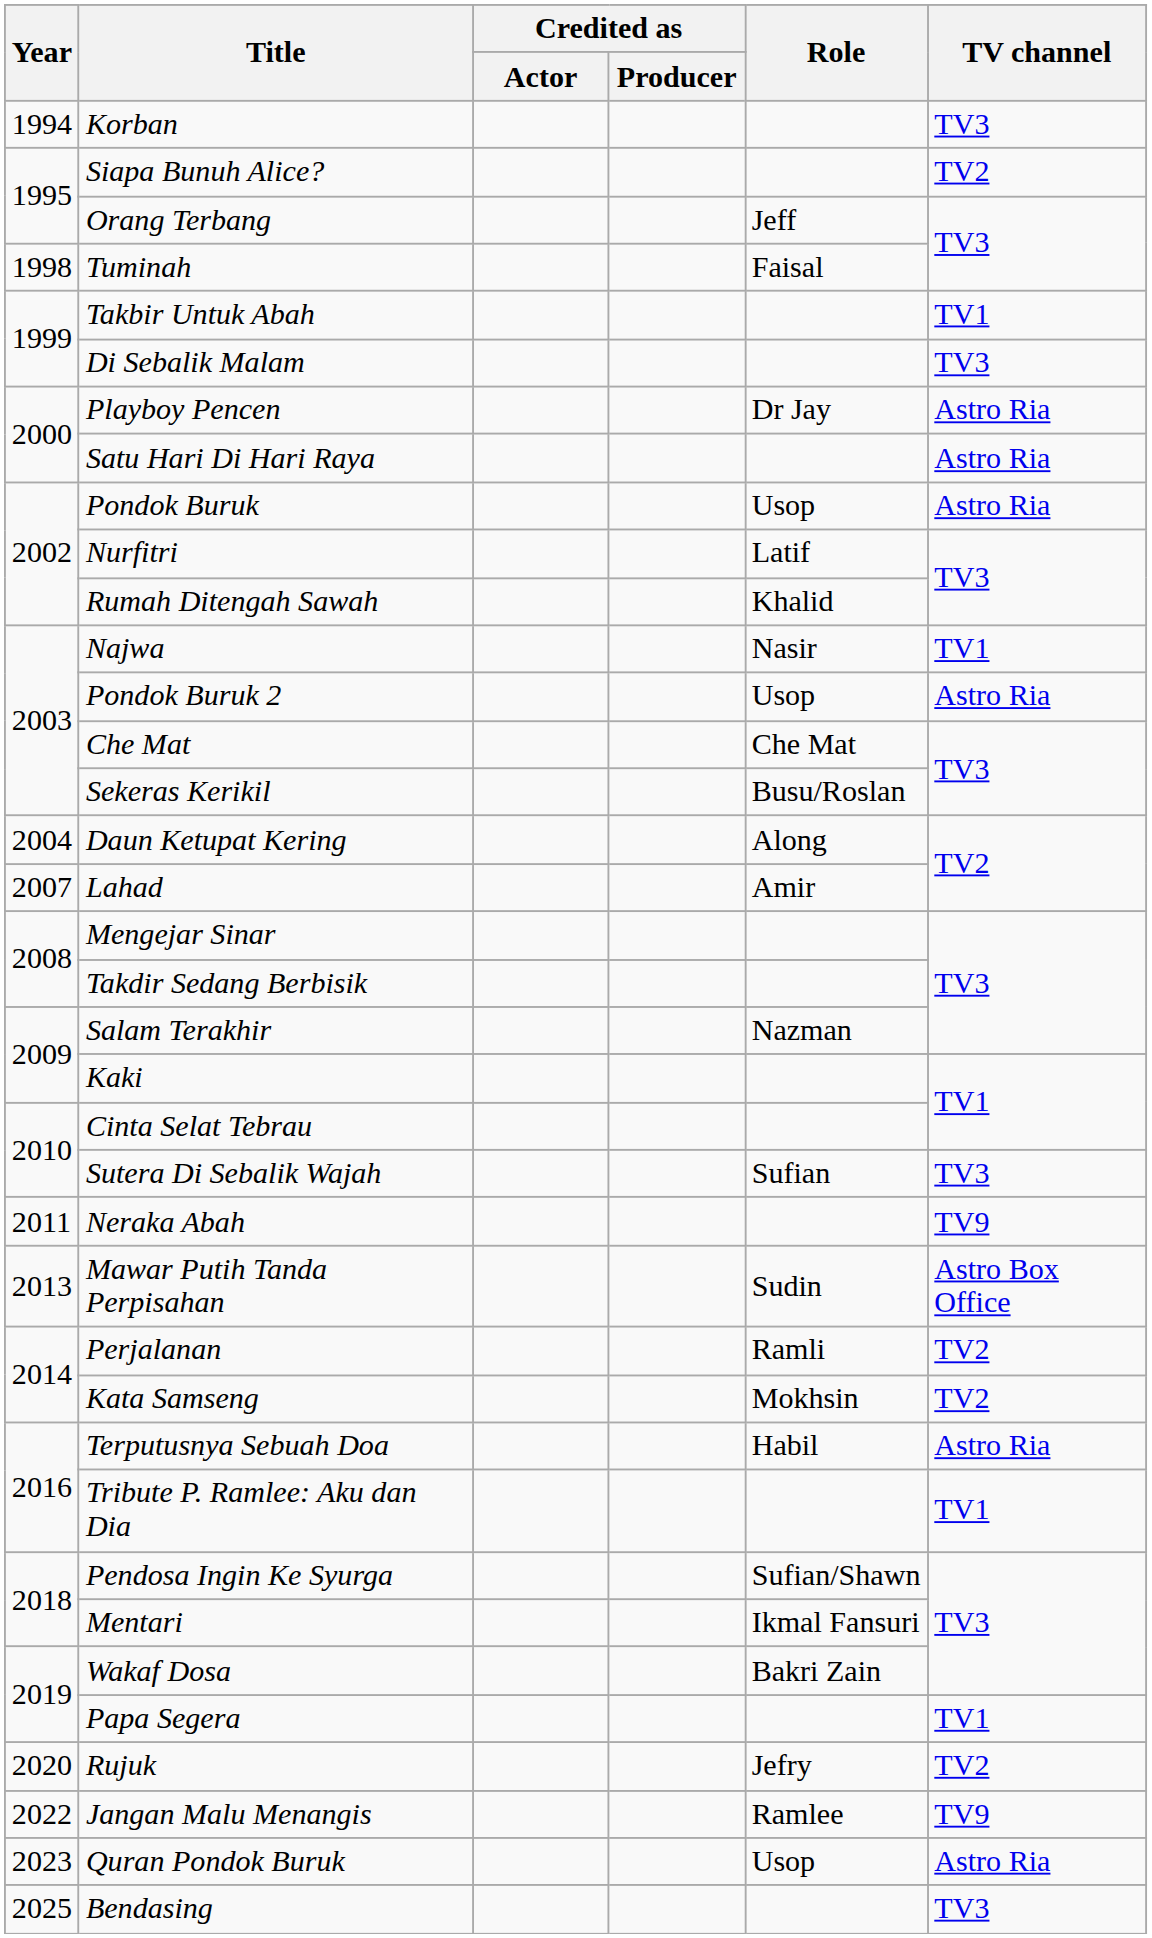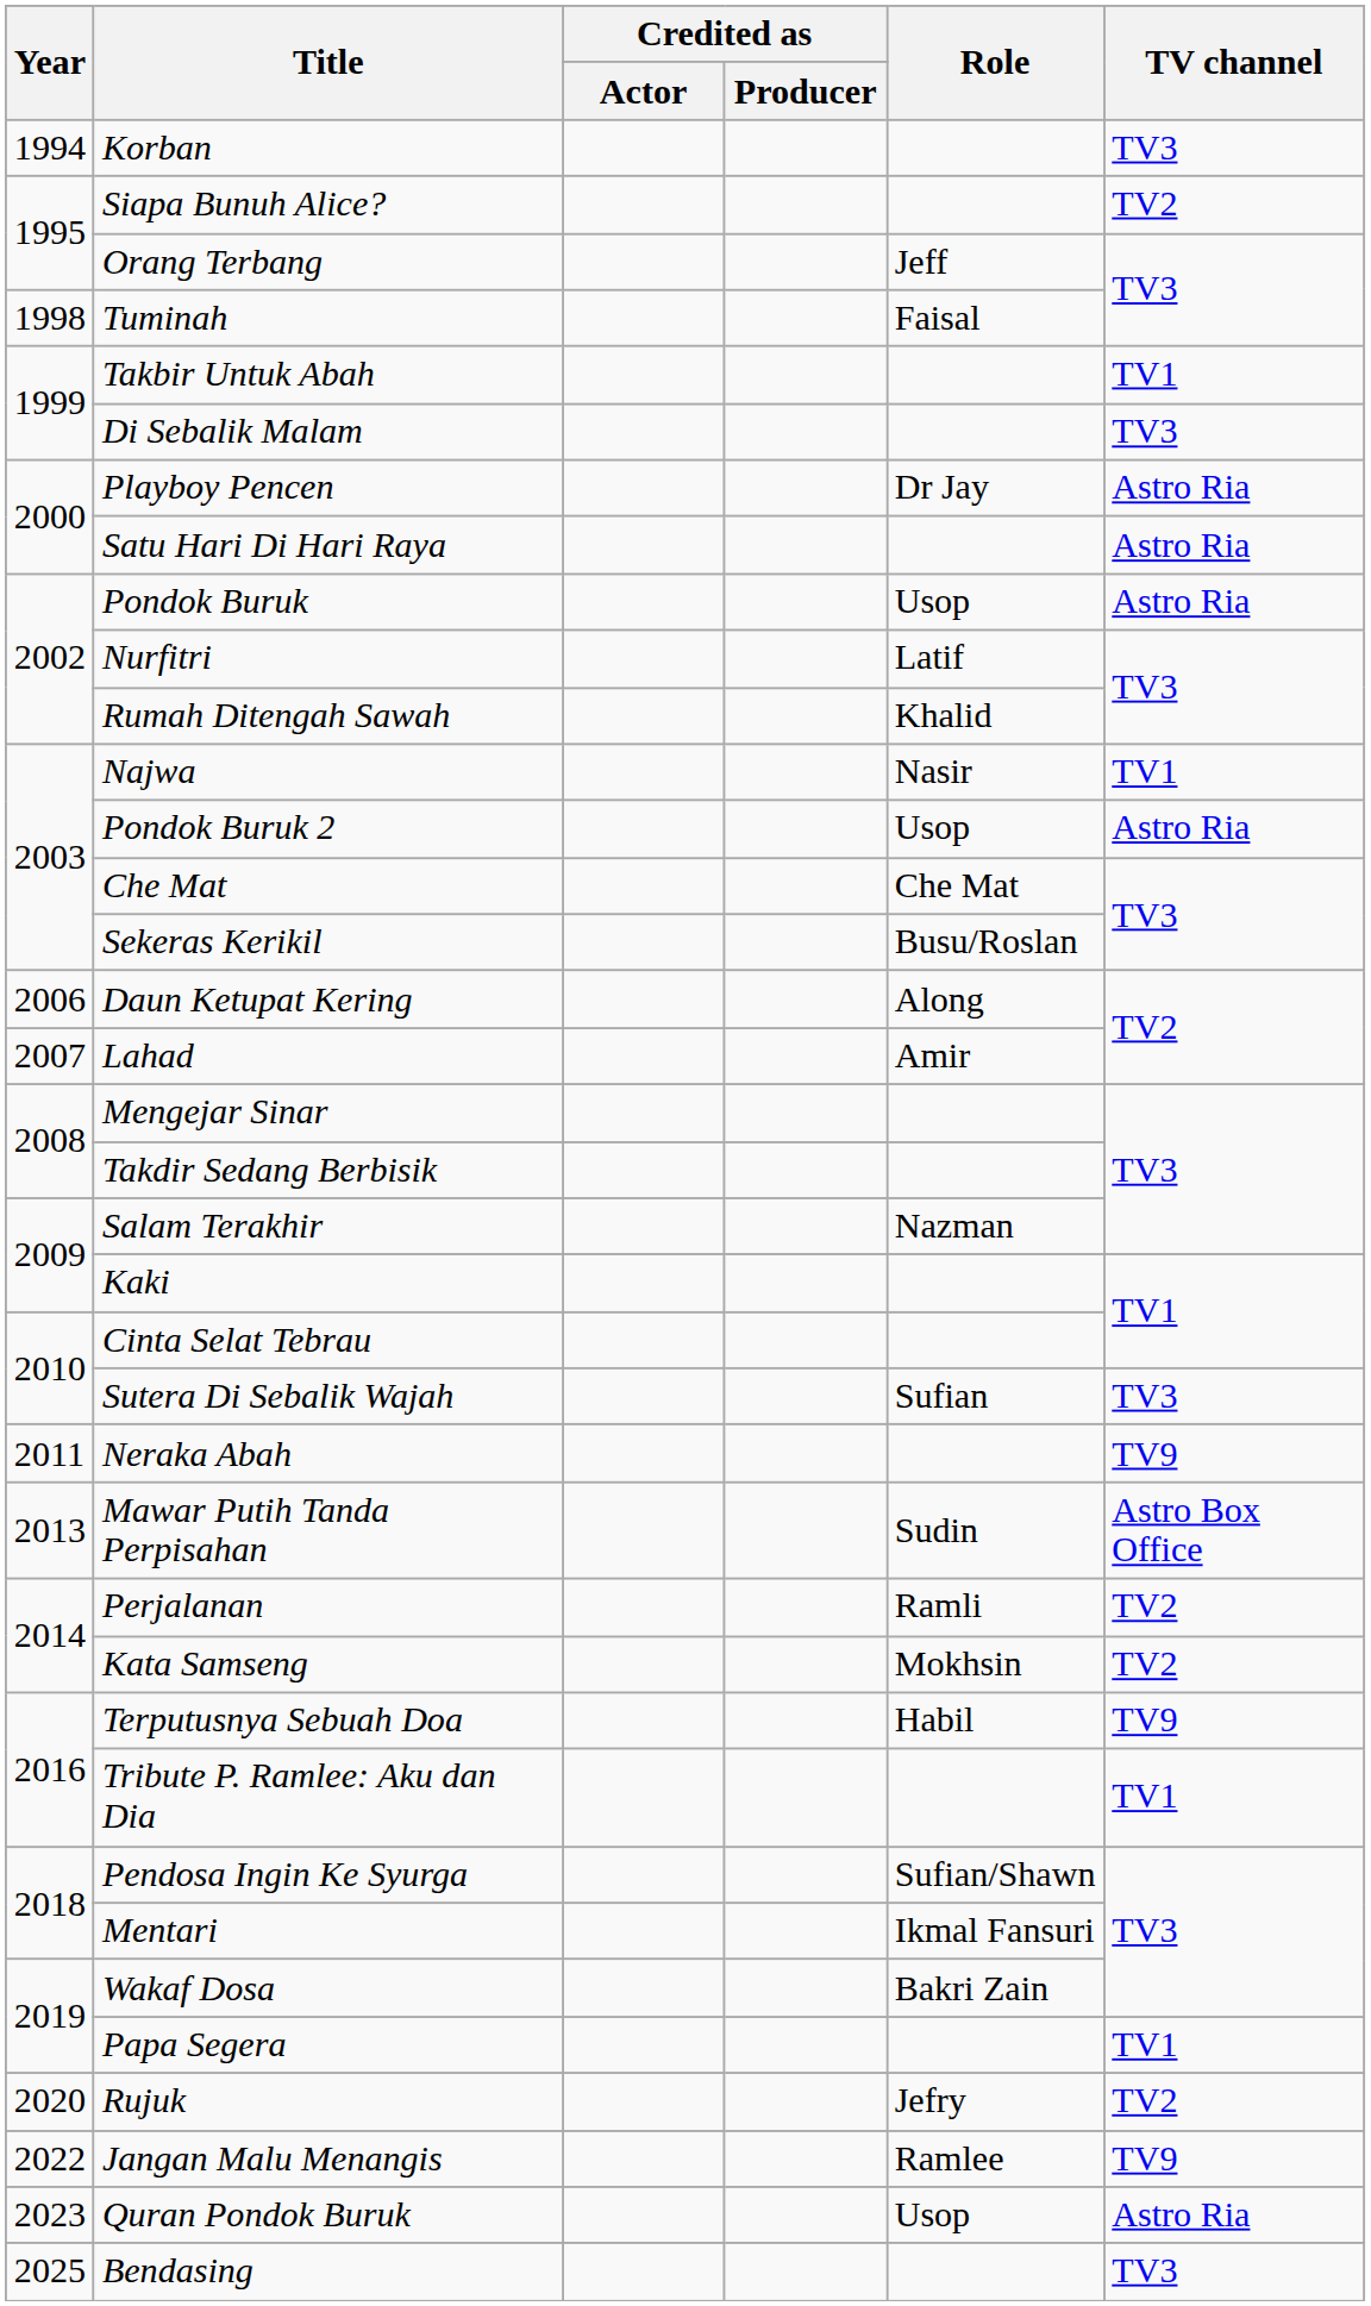Daun Ketupat Kering | Year: 2004 -> 2006
Terputusnya Sebuah Doa | TV channel: Astro Ria -> TV9
